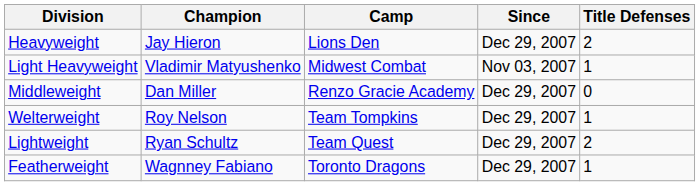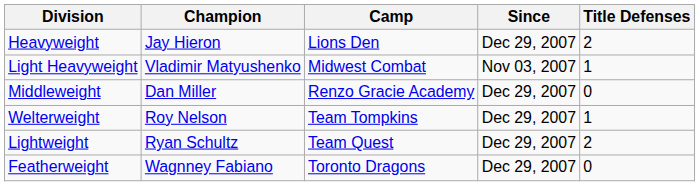Featherweight | Title Defenses: 1 -> 0
